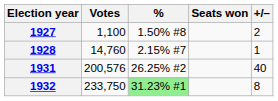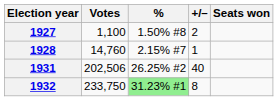columns swapped: Seats won <-> +/–
1931 | Votes: 200,576 -> 202,506
